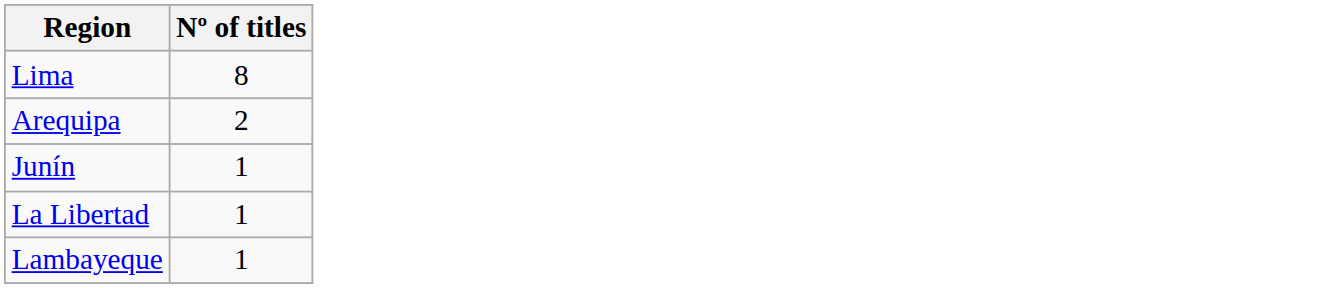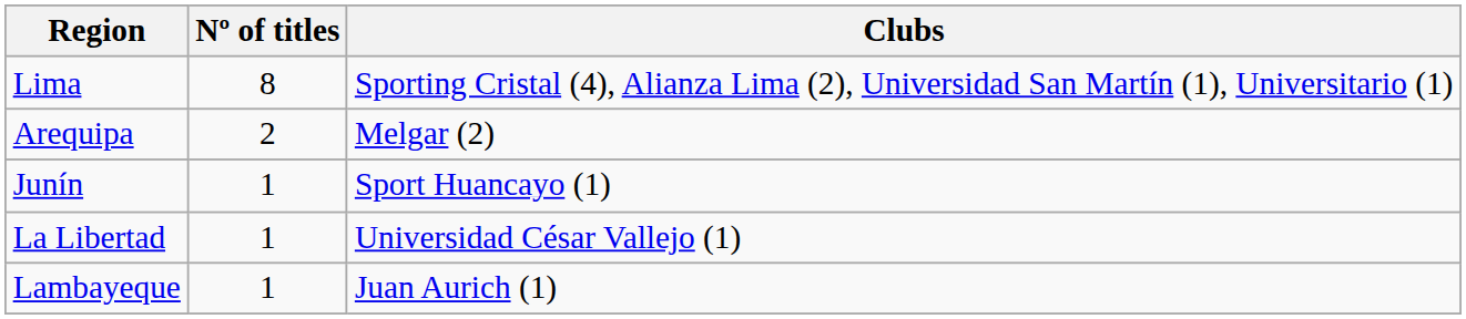+ column: Clubs | Sporting Cristal (4), Alianza Lima (2), Universidad San Martín (1), Universitario (1) | Melgar (2) | Sport Huancayo (1) | Universidad César Vallejo (1) | Juan Aurich (1)
